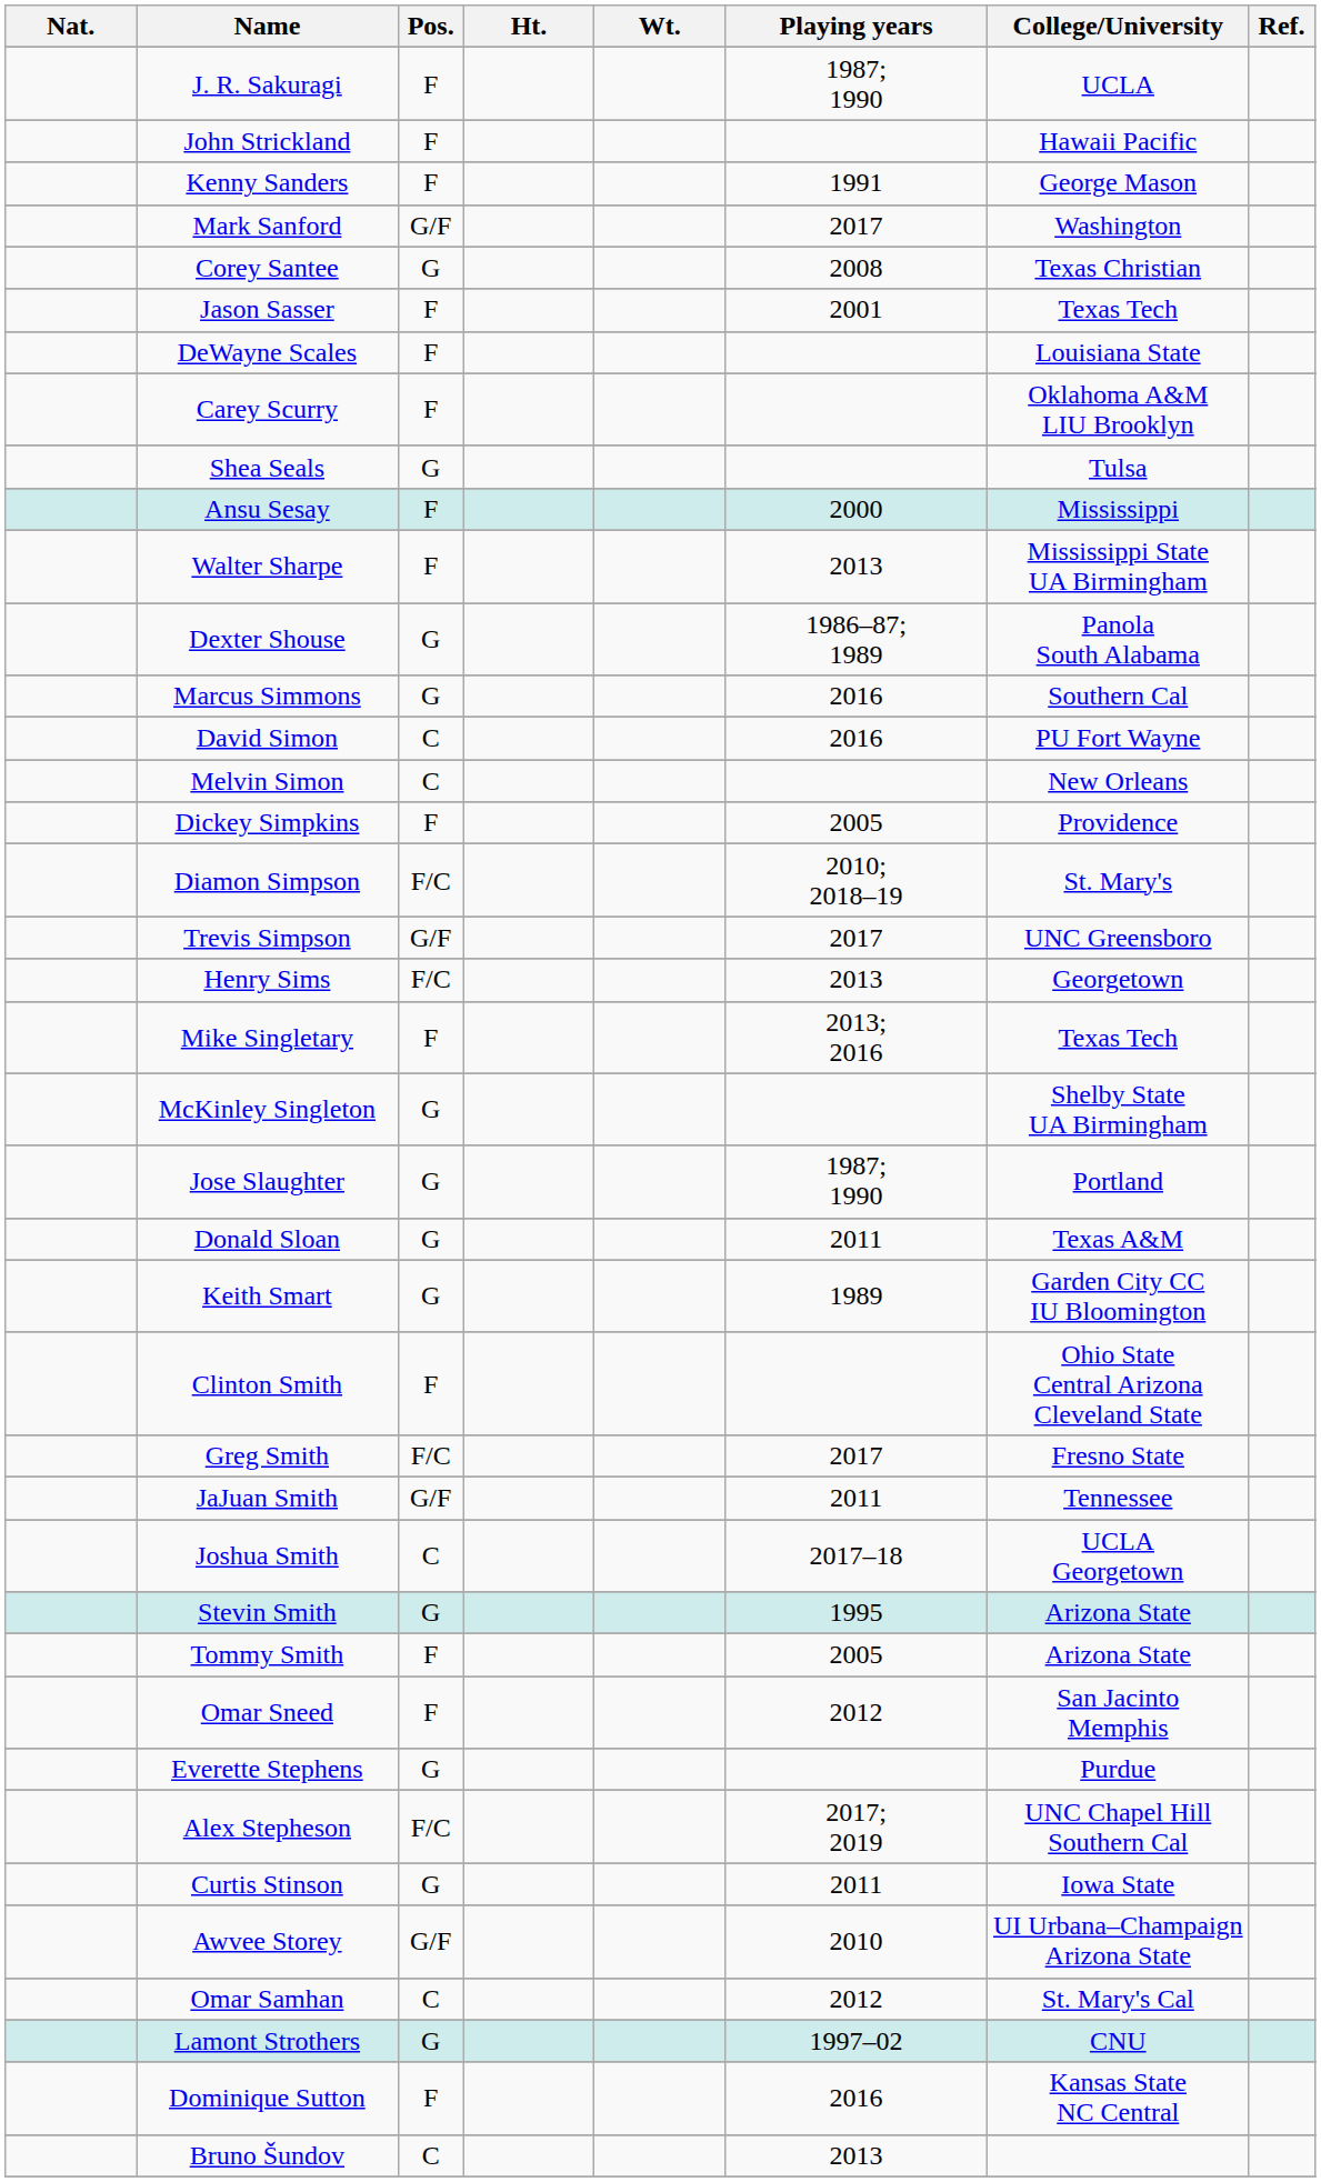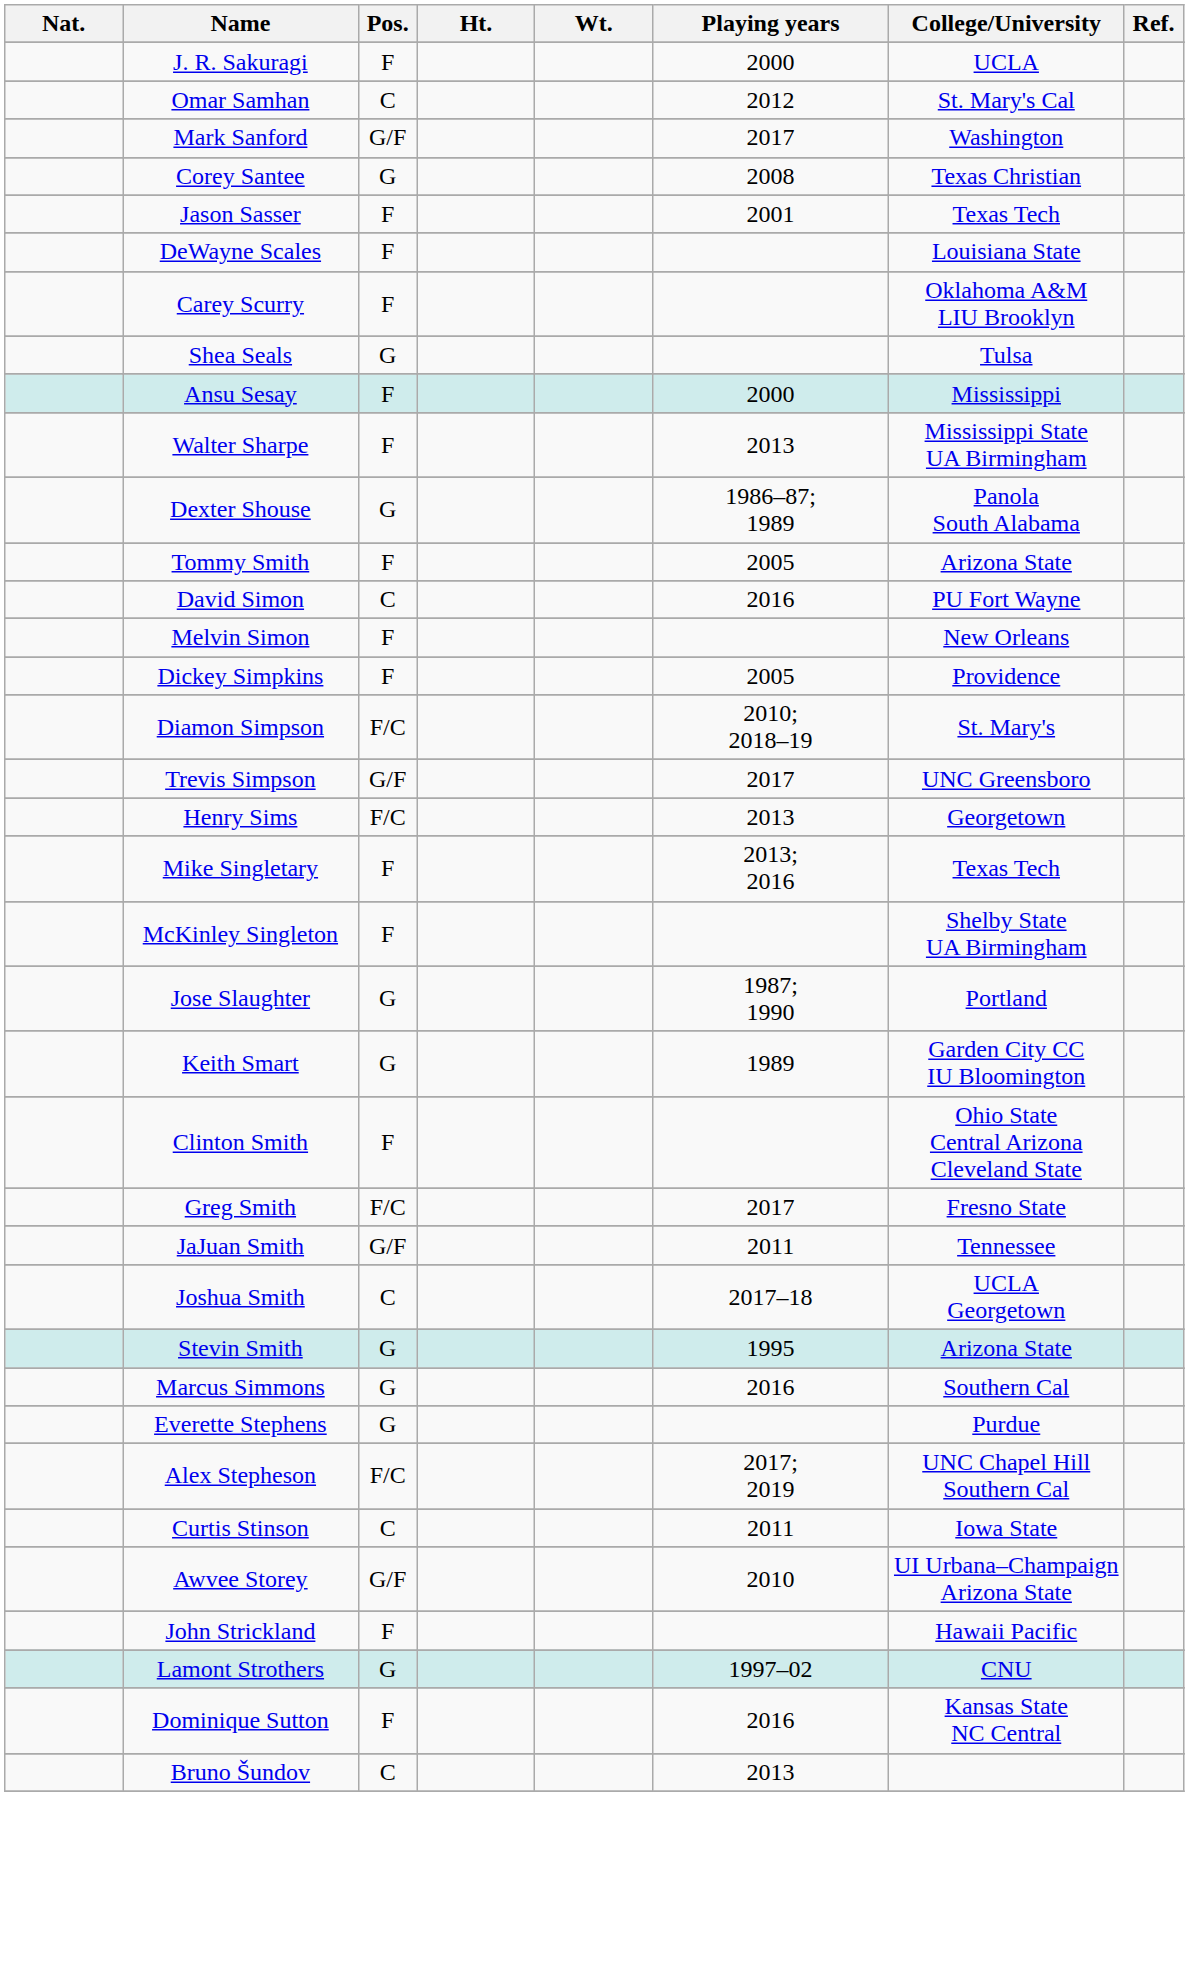J. R. Sakuragi | Playing years: 1987; 1990 -> 2000
rows swapped: Omar Samhan <-> John Strickland
- row: Kenny Sanders | F | 1991 | George Mason
rows swapped: Marcus Simmons <-> Tommy Smith
Melvin Simon | Pos.: C -> F
McKinley Singleton | Pos.: G -> F
- row: Donald Sloan | G | 2011 | Texas A&M
- row: Omar Sneed | F | 2012 | San Jacinto Memphis
Curtis Stinson | Pos.: G -> C
